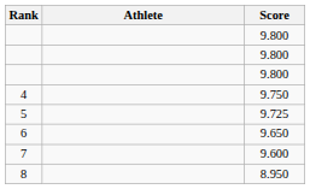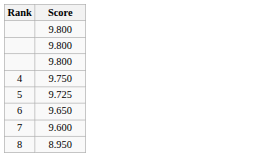- column: Athlete
